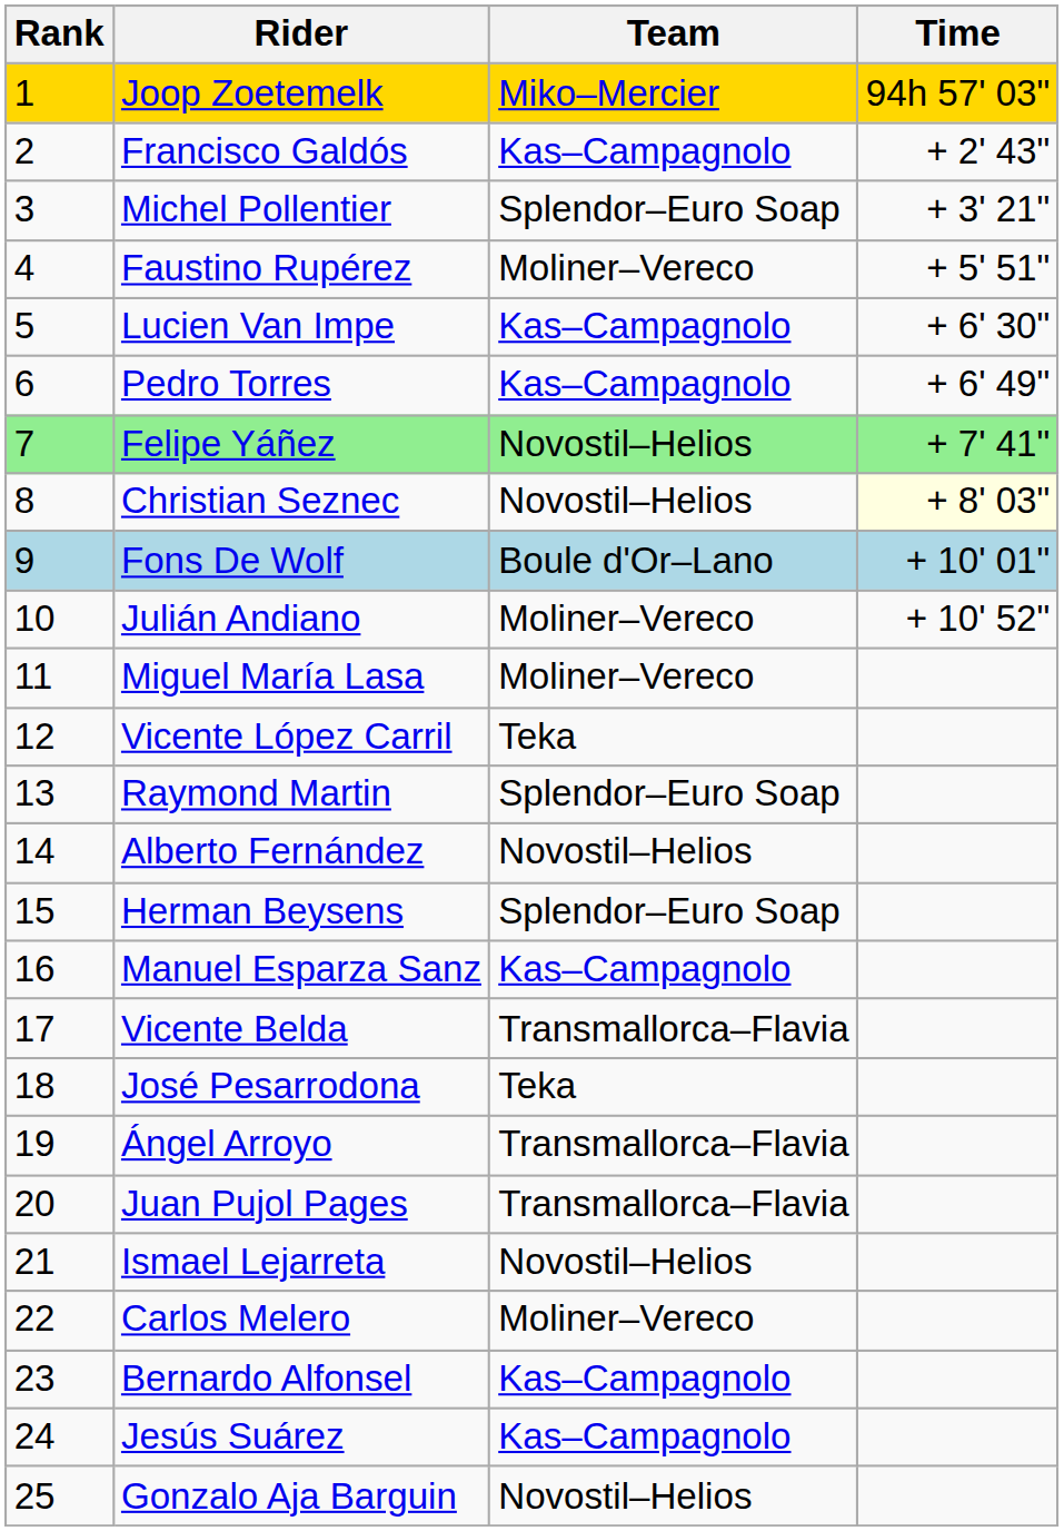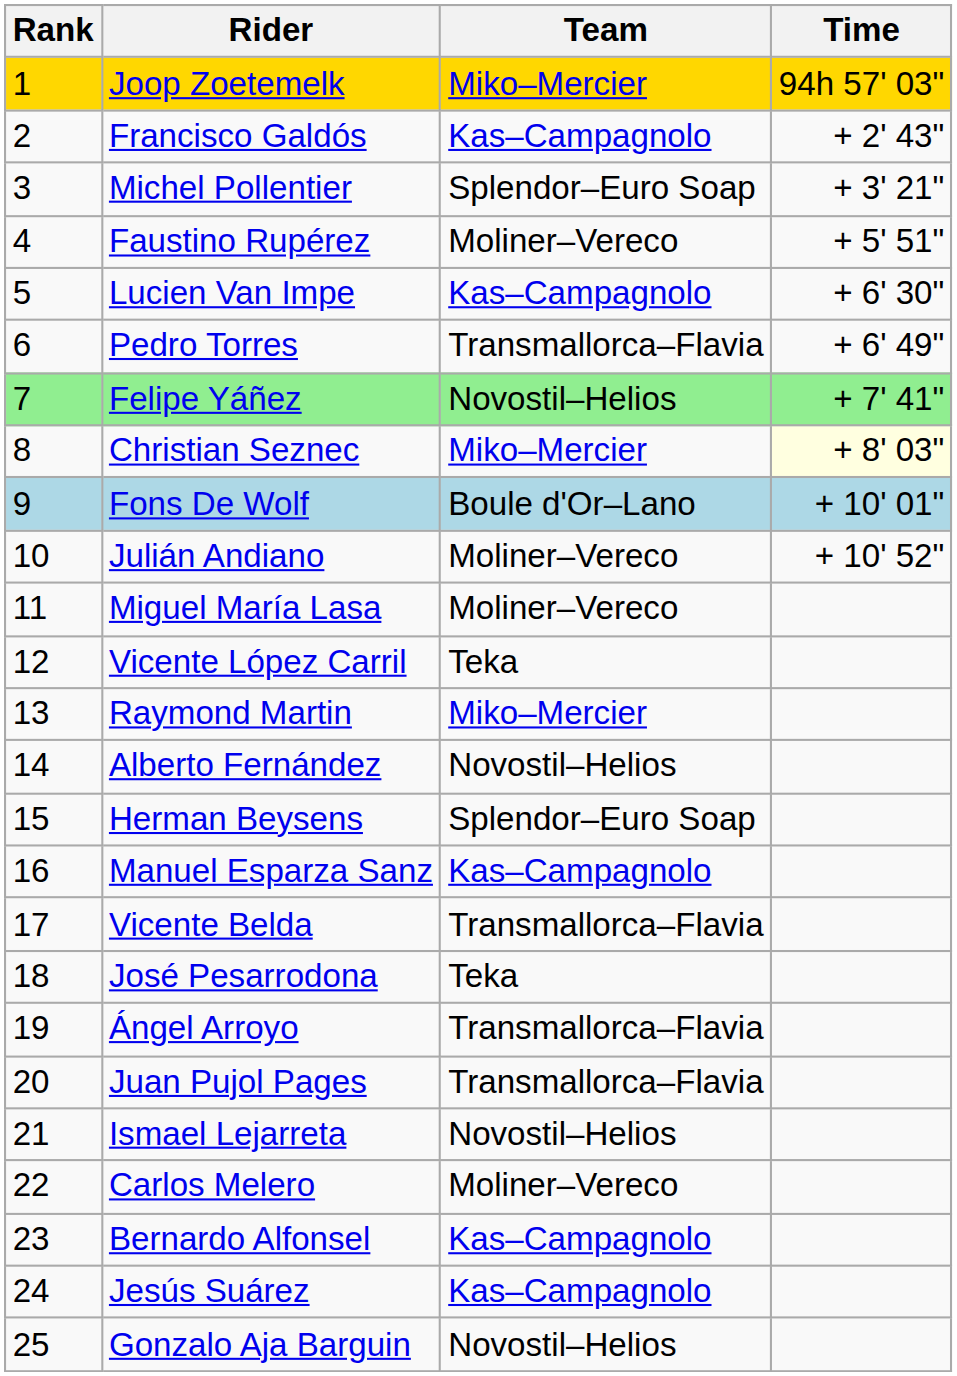Pedro Torres | Team: Kas–Campagnolo -> Transmallorca–Flavia
Christian Seznec | Team: Novostil–Helios -> Miko–Mercier
Raymond Martin | Team: Splendor–Euro Soap -> Miko–Mercier
